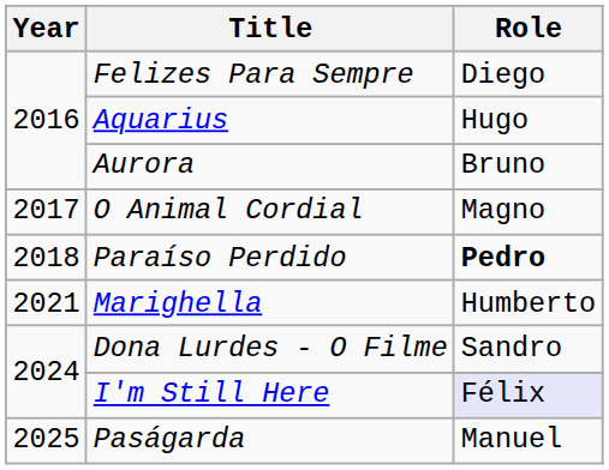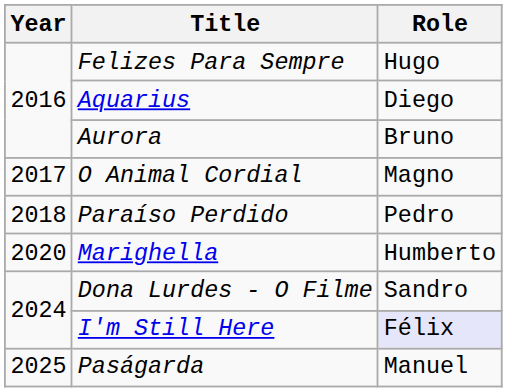Felizes Para Sempre | Role: Diego -> Hugo
Aquarius | Role: Hugo -> Diego
Paraíso Perdido | Role: bold -> normal
Marighella | Year: 2021 -> 2020
